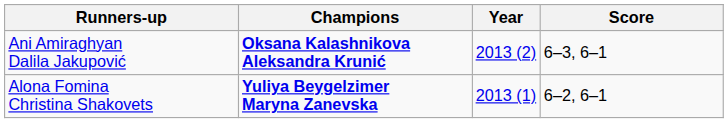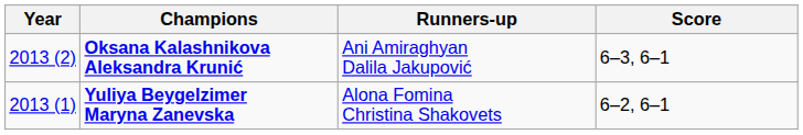columns swapped: Year <-> Runners-up
